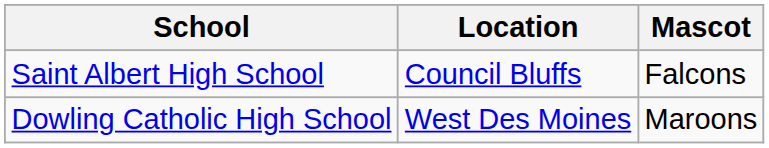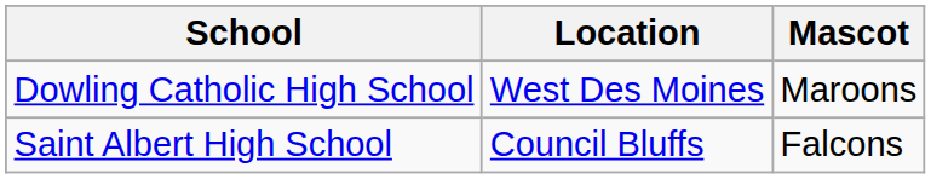rows swapped: Dowling Catholic High School <-> Saint Albert High School
